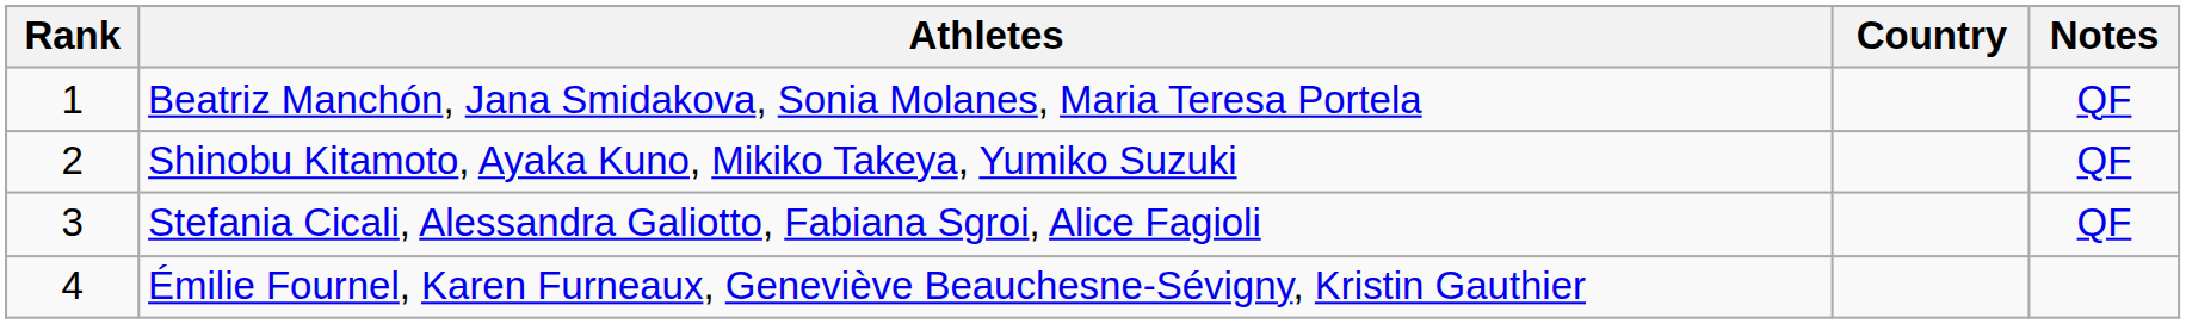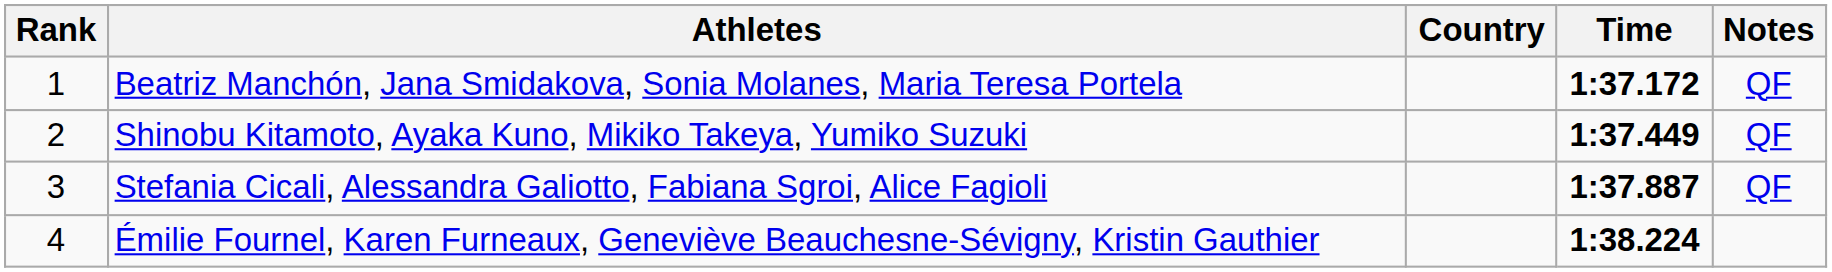+ column: Time | 1:37.172 | 1:37.449 | 1:37.887 | 1:38.224
